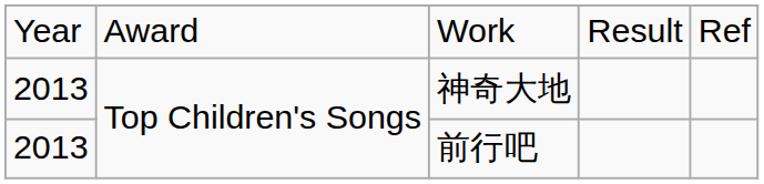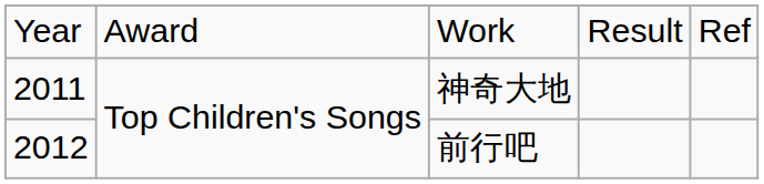神奇大地 | column 1: 2013 -> 2011
前行吧 | column 1: 2013 -> 2012
